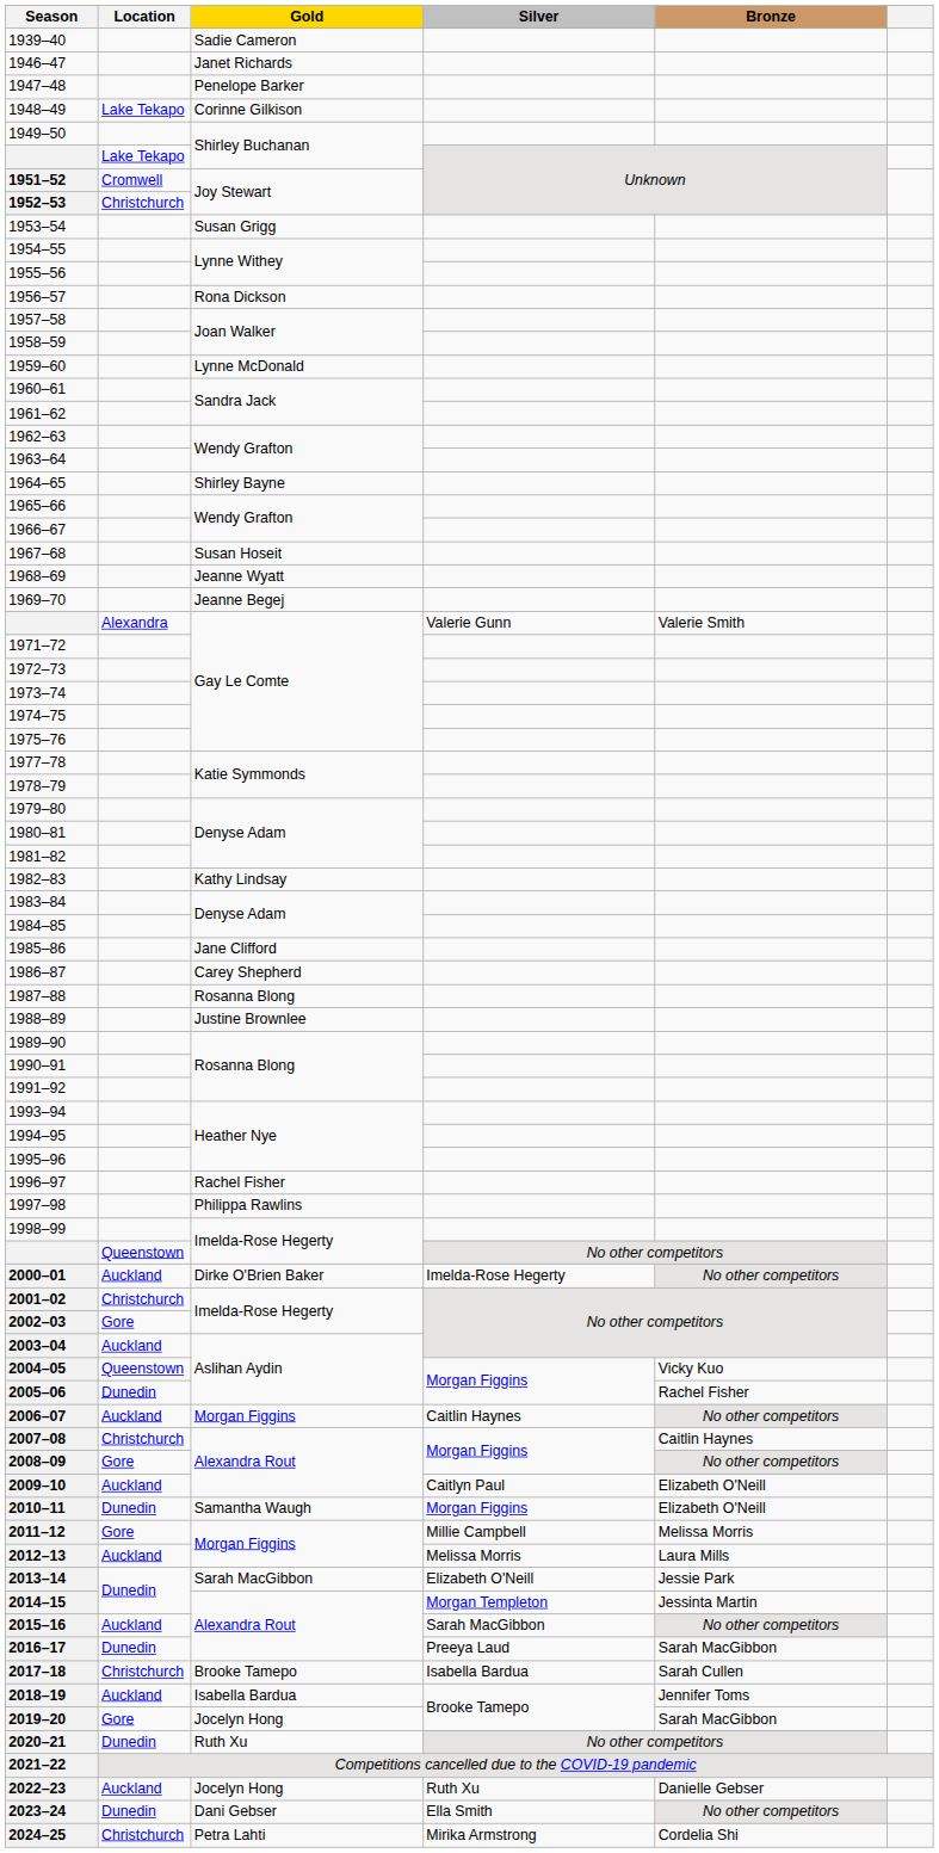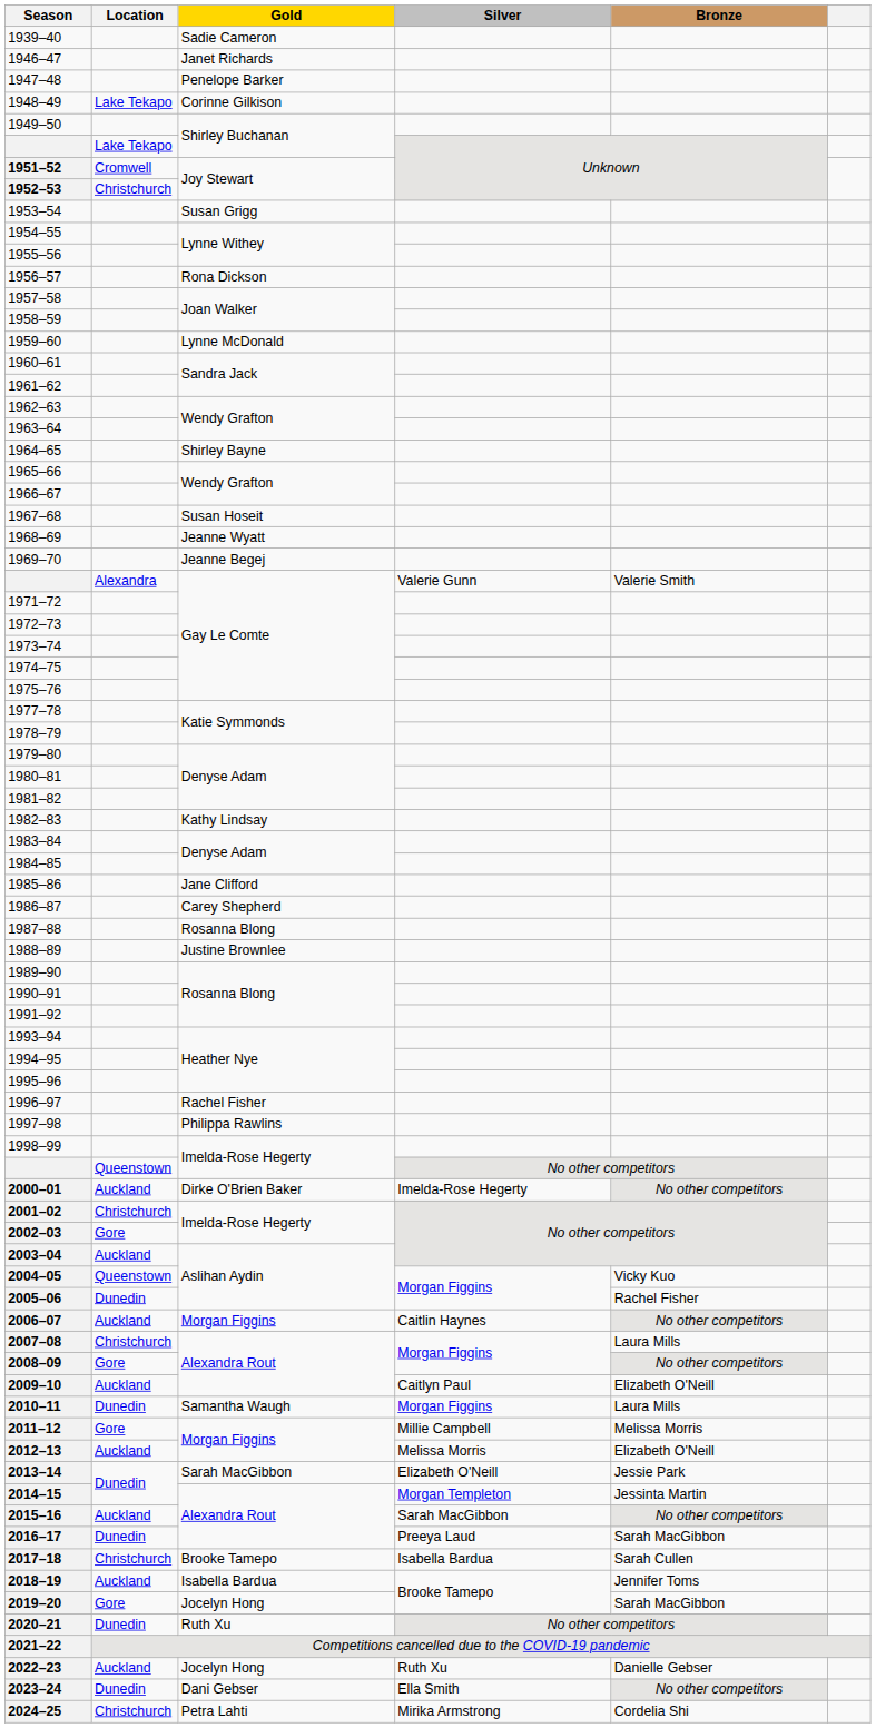2007–08 | Bronze: Caitlin Haynes -> Laura Mills
2010–11 | Bronze: Elizabeth O'Neill -> Laura Mills
2012–13 | Bronze: Laura Mills -> Elizabeth O'Neill
